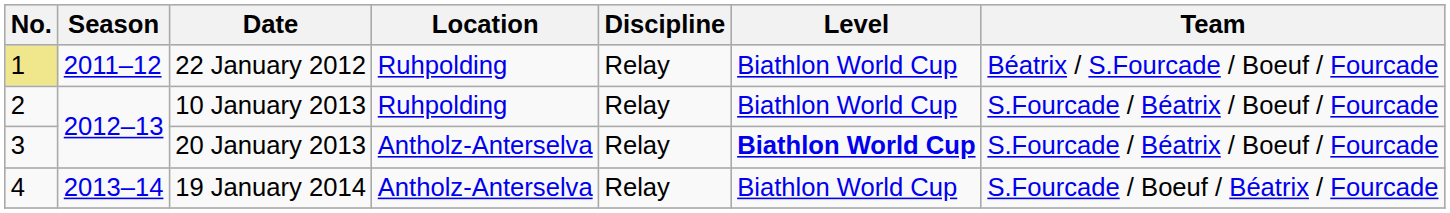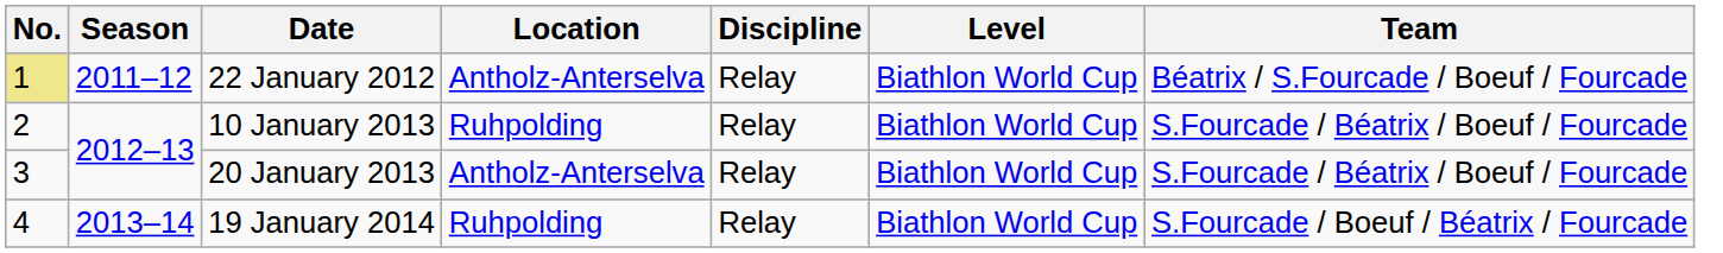22 January 2012 | Location: Ruhpolding -> Antholz-Anterselva
20 January 2013 | Level: bold -> normal
19 January 2014 | Location: Antholz-Anterselva -> Ruhpolding
